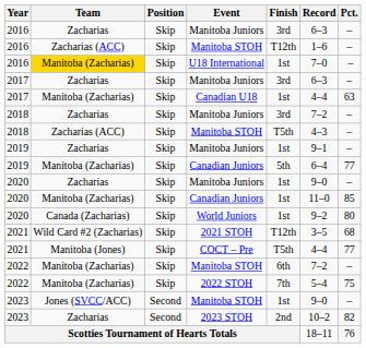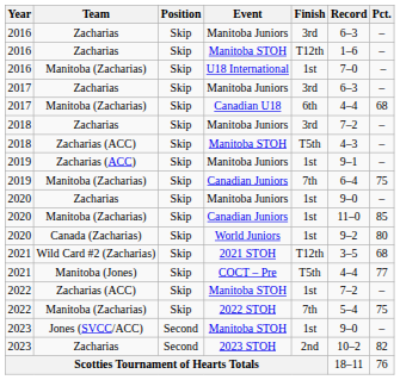2016 / Manitoba STOH | Team: Zacharias (ACC) -> Zacharias
U18 International | Team: gold background -> no background
Canadian U18 | Finish: 1st -> 6th
Canadian U18 | Pct.: 63 -> 68
2019 / Manitoba Juniors | Team: Zacharias -> Zacharias (ACC)
2019 / Canadian Juniors | Finish: 5th -> 7th
2019 / Canadian Juniors | Pct.: 77 -> 75
2022 / Manitoba STOH | Team: Manitoba (Zacharias) -> Zacharias (ACC)
2022 / Manitoba STOH | Finish: 6th -> 1st
